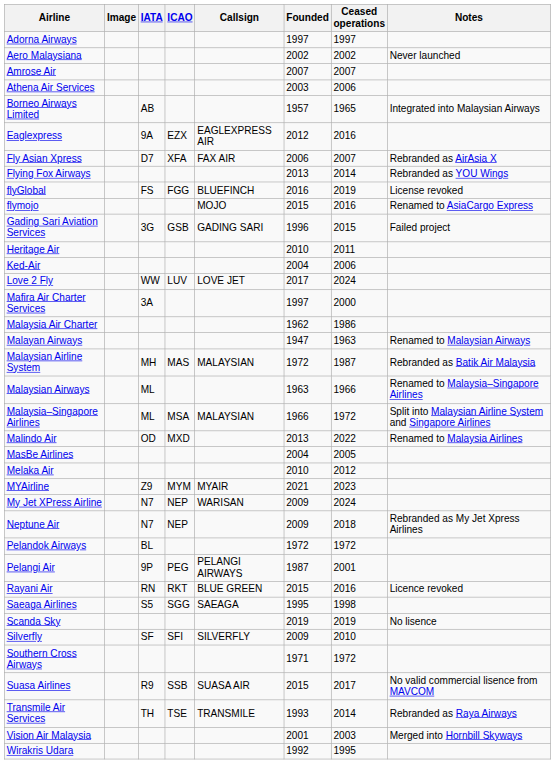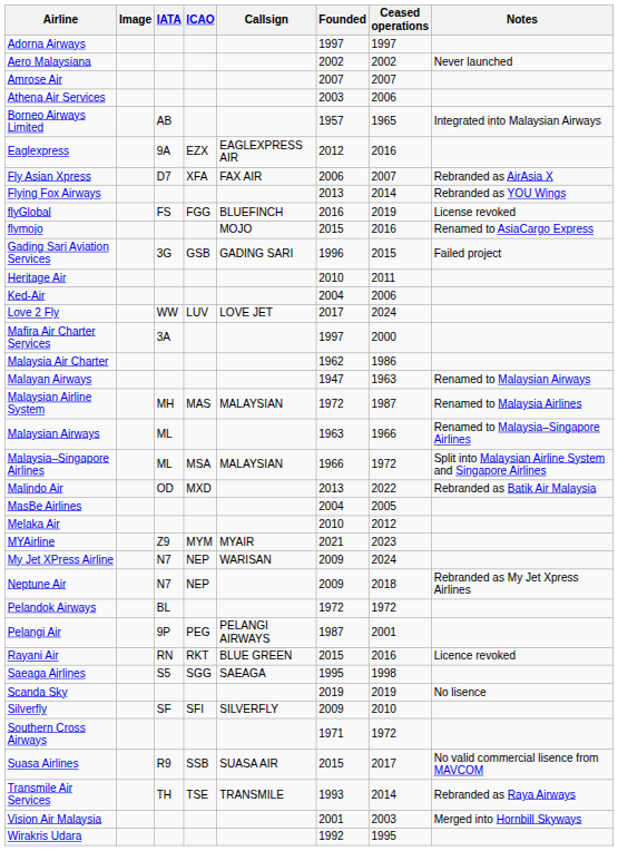Malaysian Airline System | Notes: Rebranded as Batik Air Malaysia -> Renamed to Malaysia Airlines
Malindo Air | Notes: Renamed to Malaysia Airlines -> Rebranded as Batik Air Malaysia
